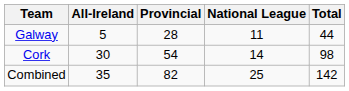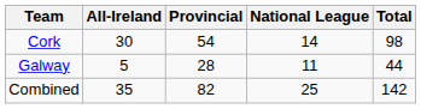rows swapped: Cork <-> Galway
